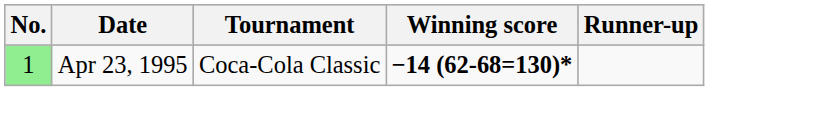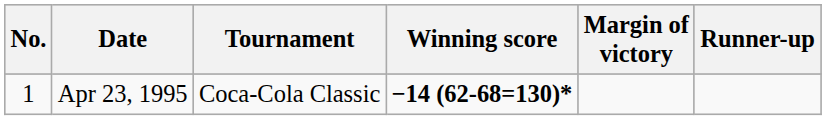+ column: Margin of victory
Apr 23, 1995 | No.: lightgreen background -> no background
